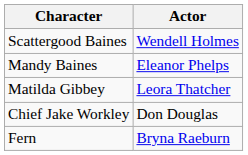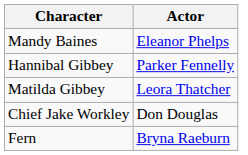- row: Scattergood Baines | Wendell Holmes
+ row: Hannibal Gibbey | Parker Fennelly
